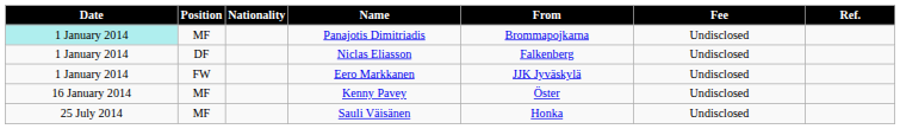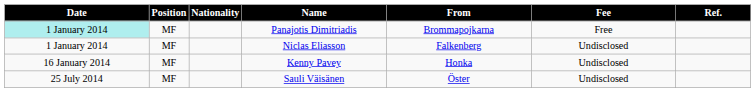Panajotis Dimitriadis | Fee: Undisclosed -> Free
Niclas Eliasson | Position: DF -> MF
- row: 1 January 2014 | FW | Eero Markkanen | JJK Jyväskylä | Undisclosed
Kenny Pavey | From: Öster -> Honka
Sauli Väisänen | From: Honka -> Öster
